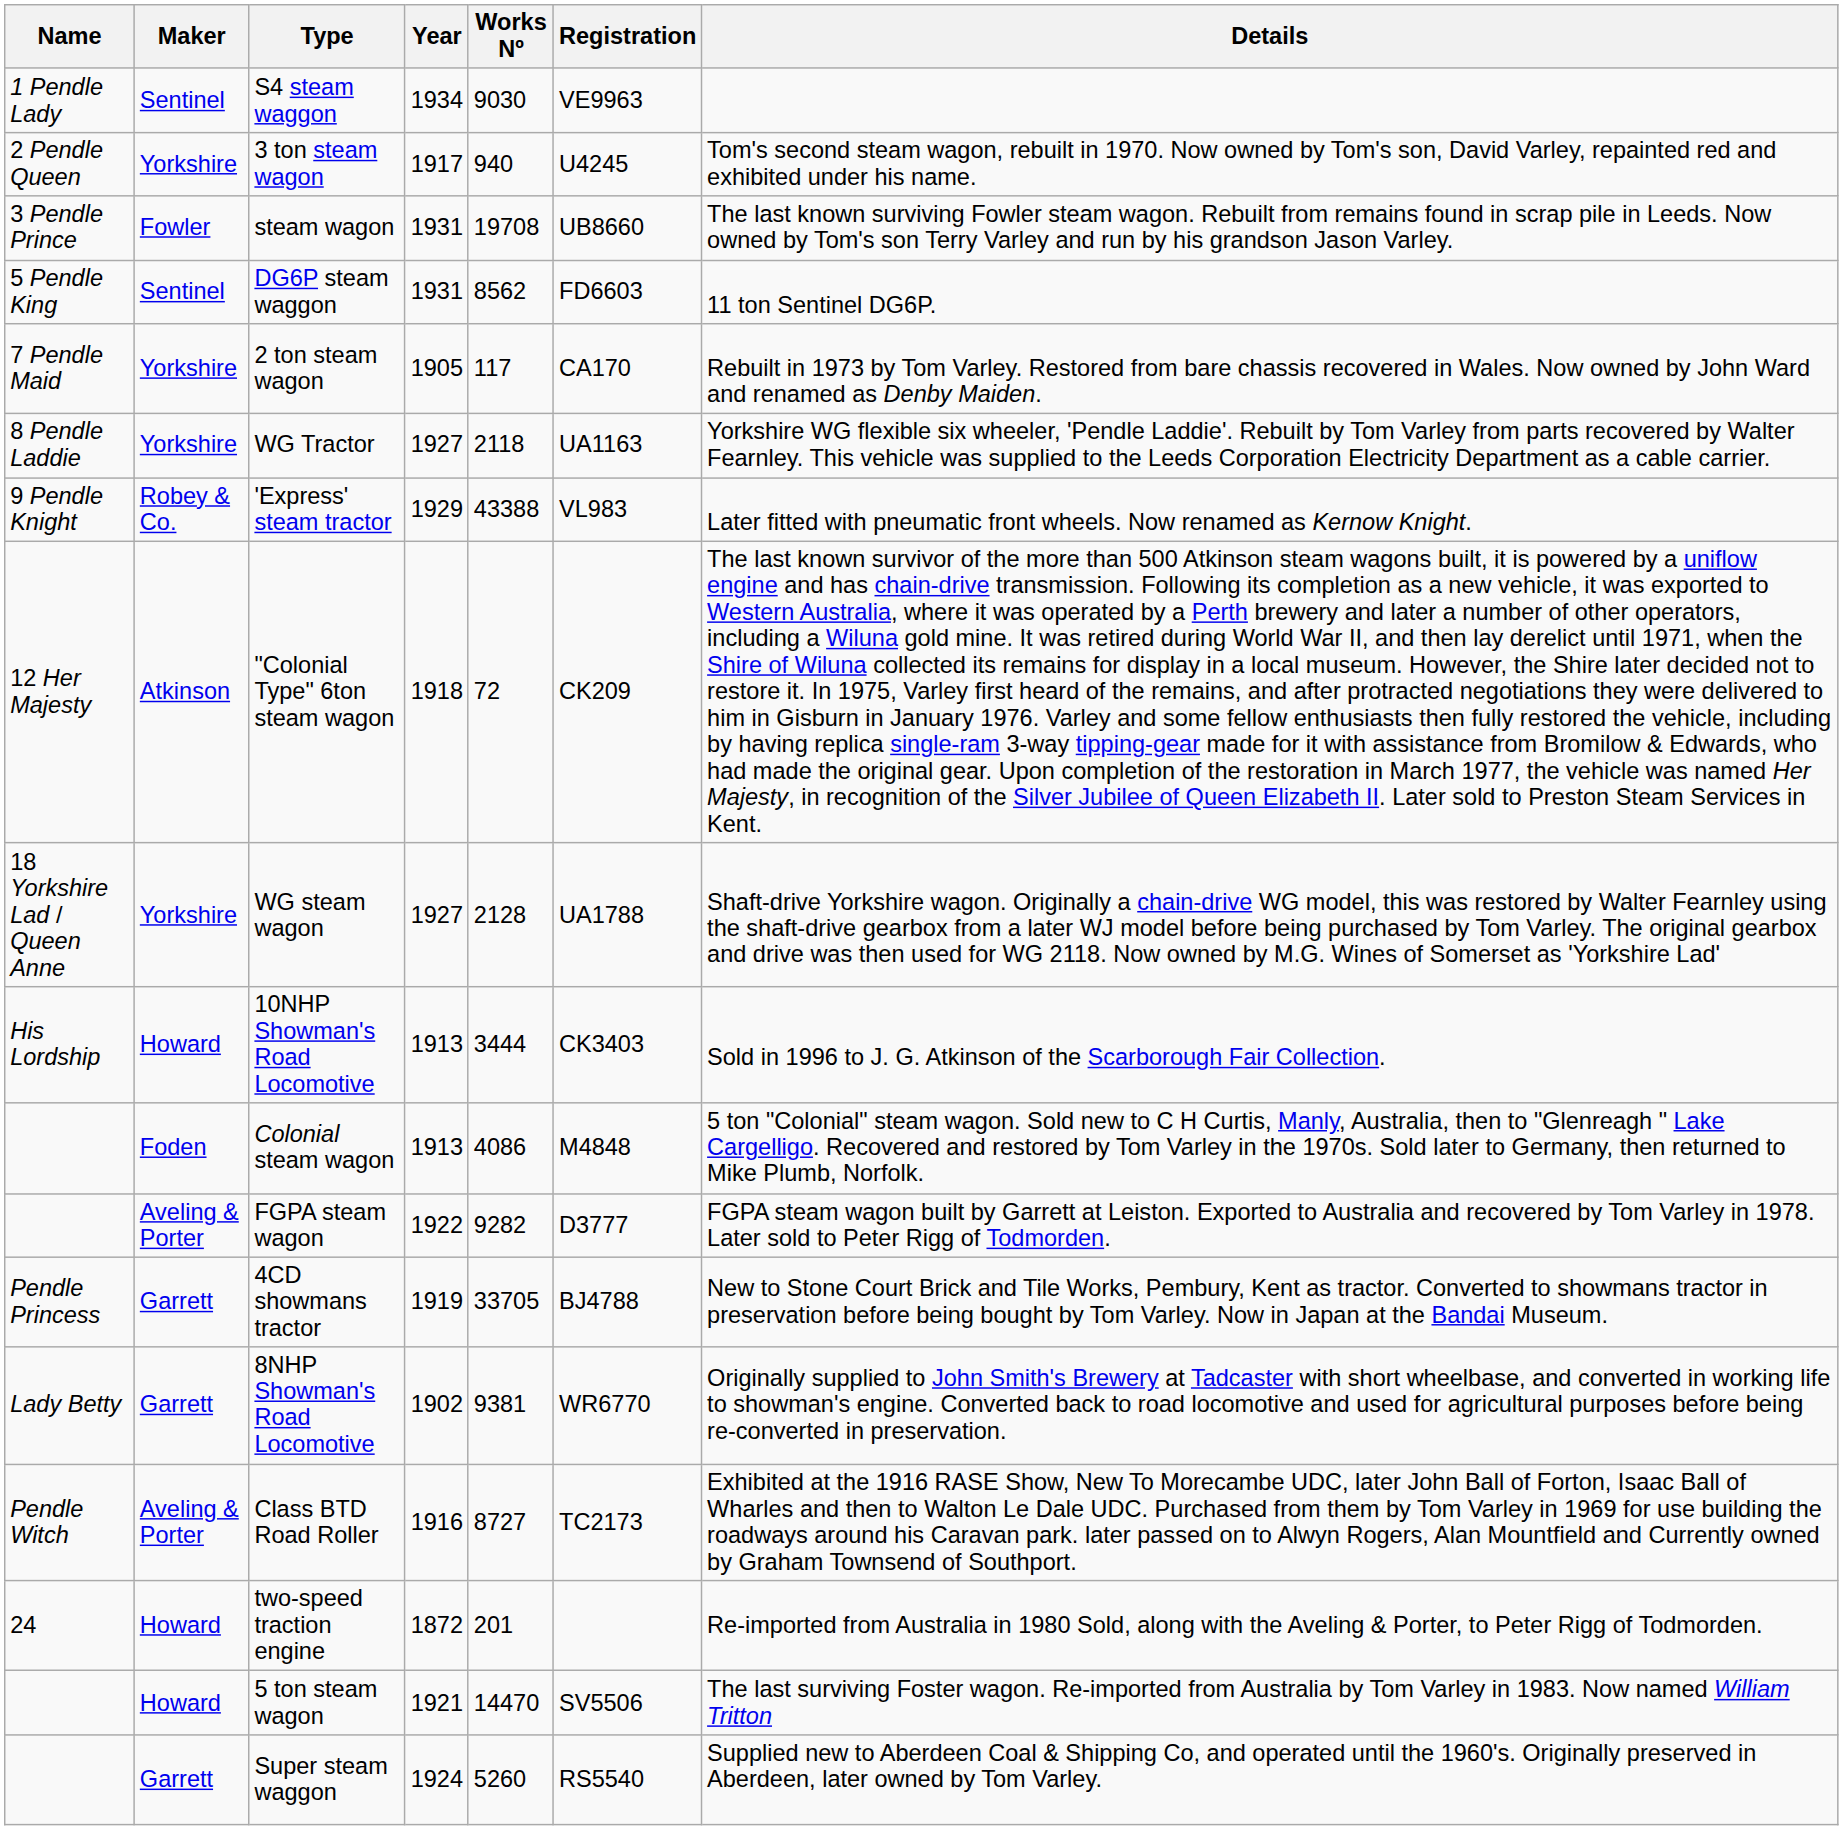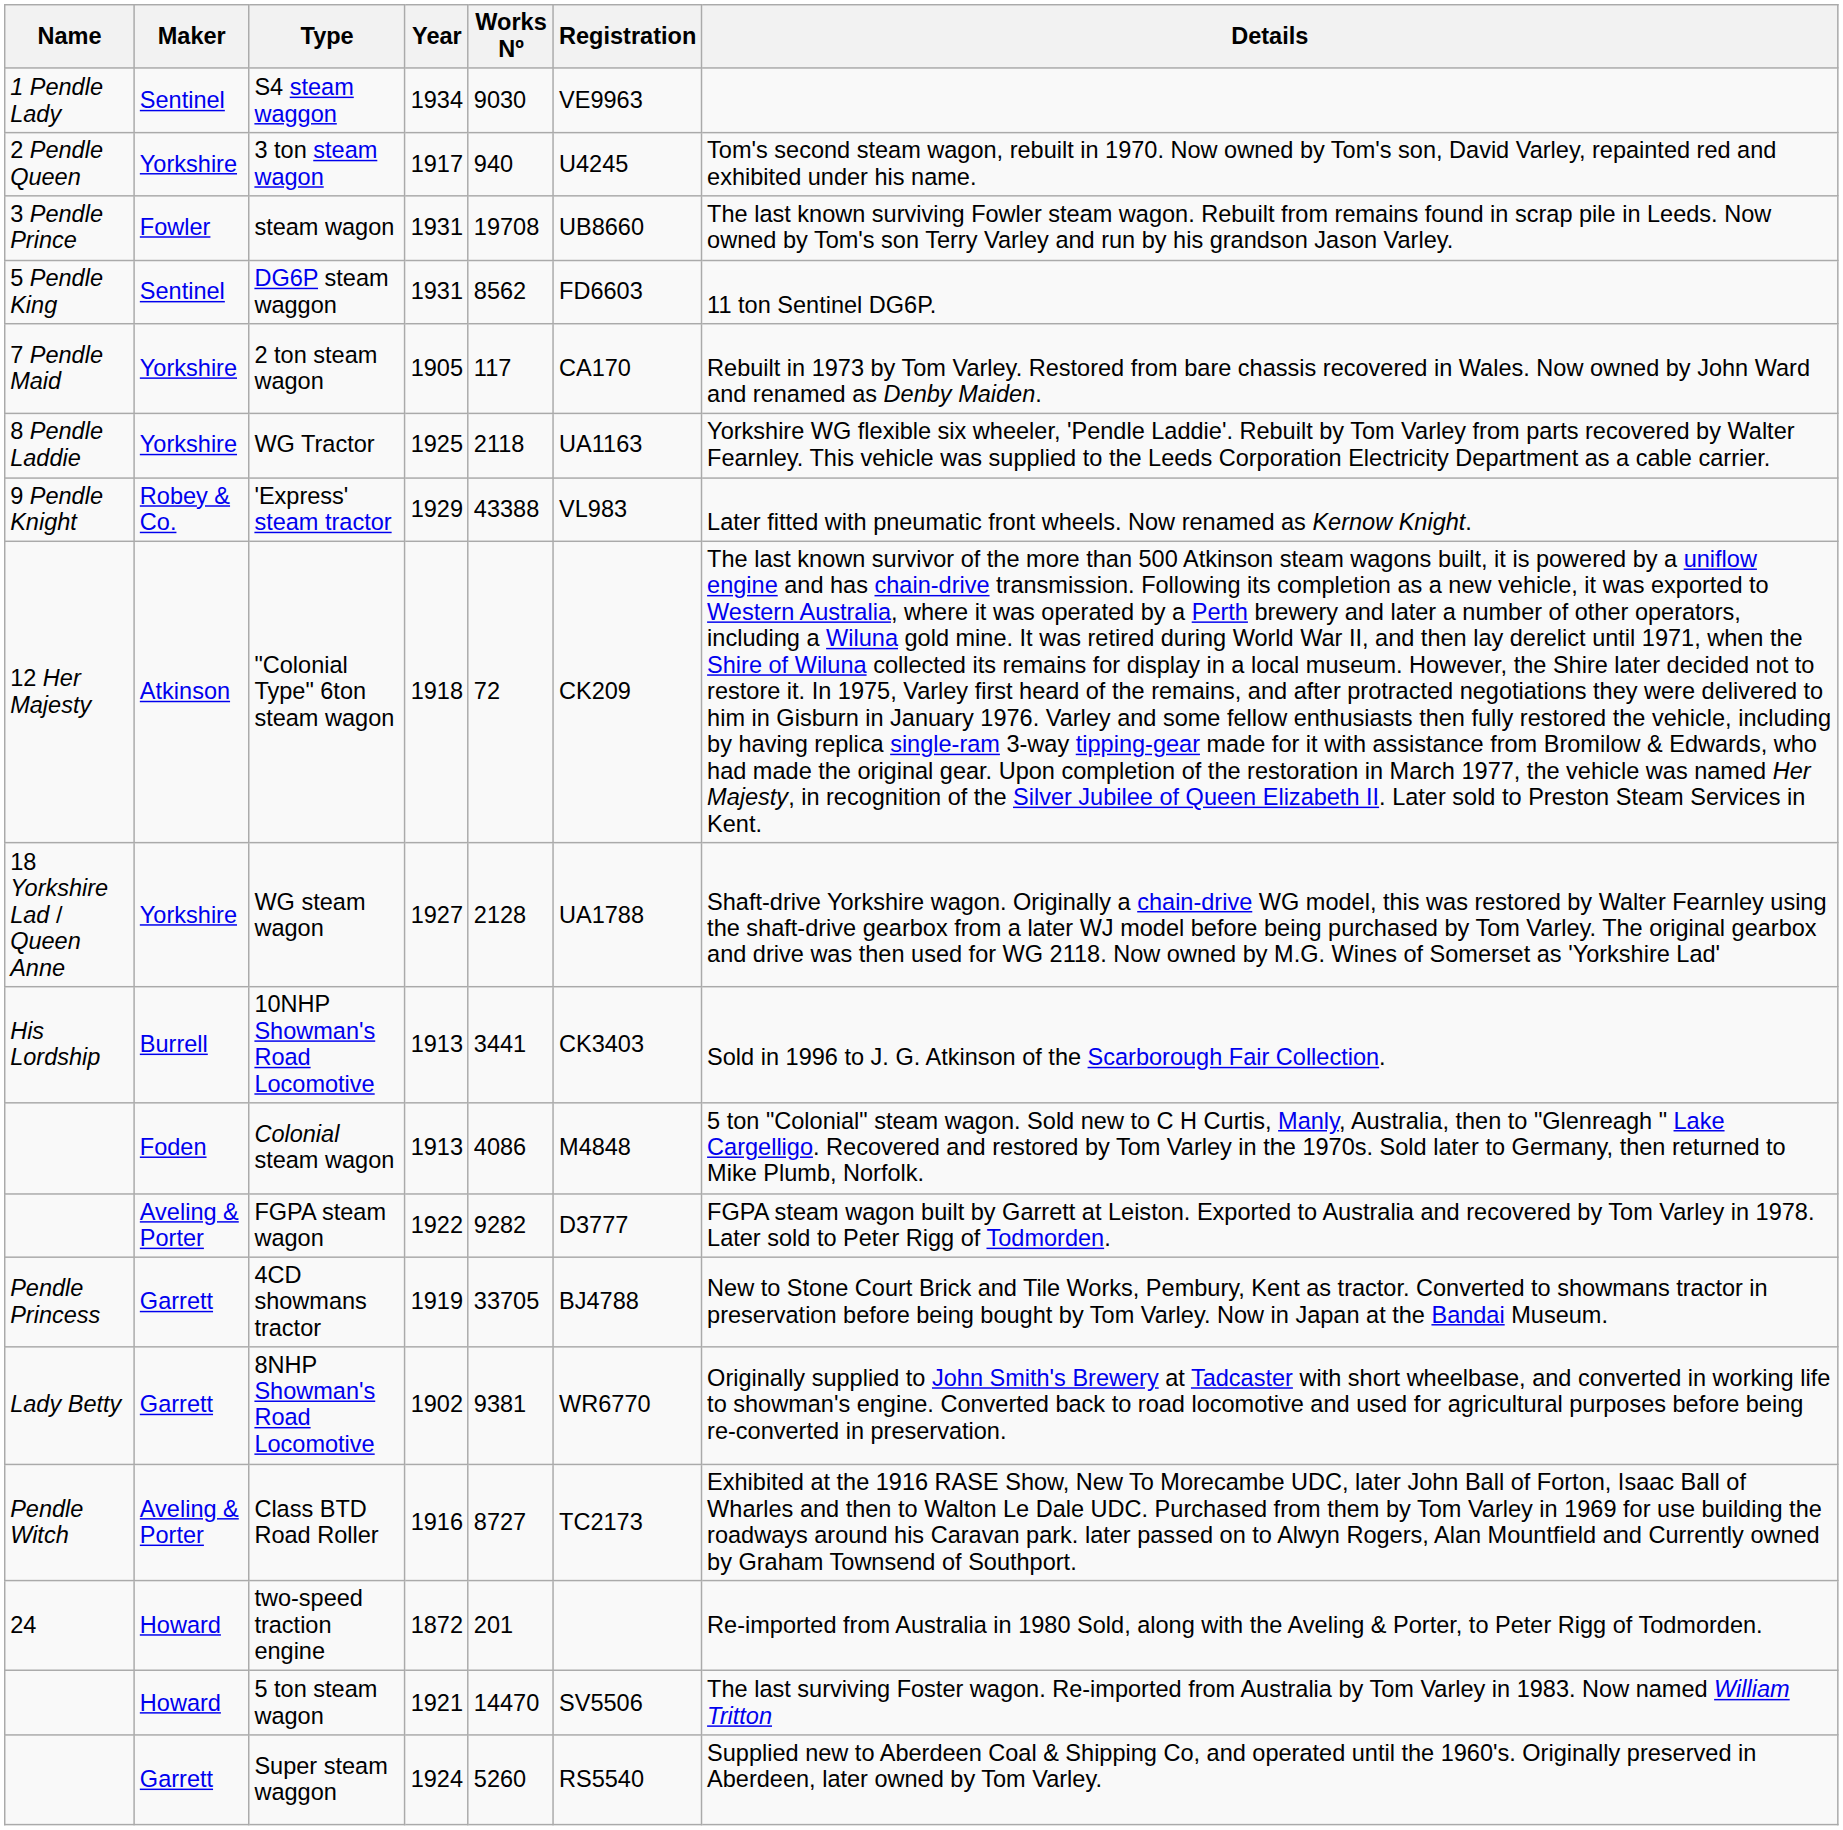WG Tractor | Year: 1927 -> 1925
10NHP Showman's Road Locomotive | Maker: Howard -> Burrell
10NHP Showman's Road Locomotive | Works Nº: 3444 -> 3441
